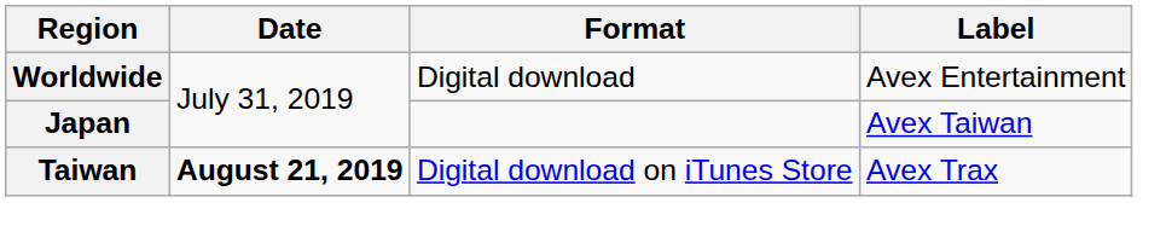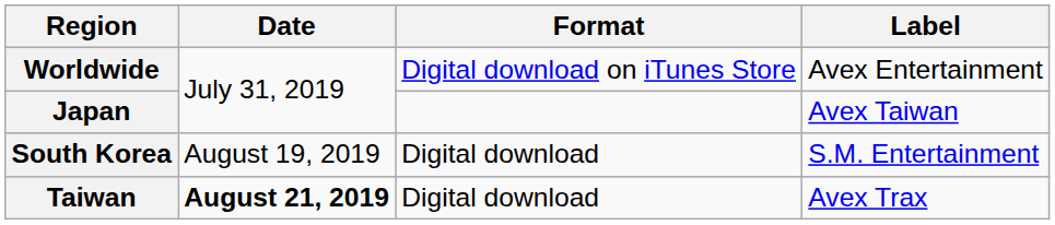Worldwide | Format: Digital download -> Digital download on iTunes Store
+ row: South Korea | August 19, 2019 | Digital download | S.M. Entertainment
Taiwan | Format: Digital download on iTunes Store -> Digital download
